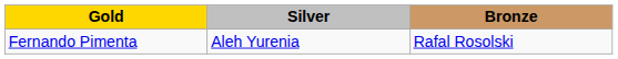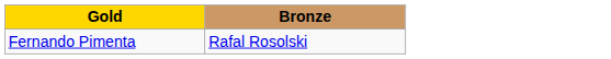- column: Silver | Aleh Yurenia
